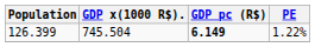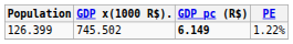126.399 | GDP x(1000 R$).: 745.504 -> 745.502
